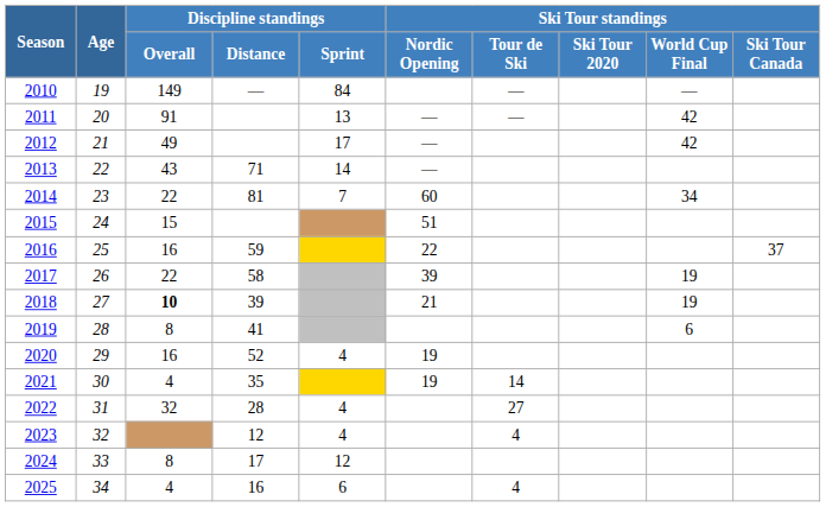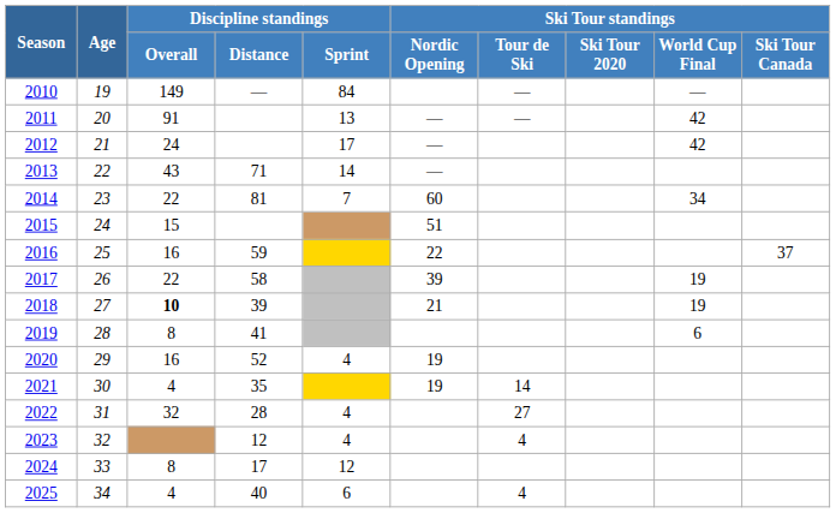2012 | Discipline standings / Overall: 49 -> 24
2025 | Discipline standings / Distance: 16 -> 40
